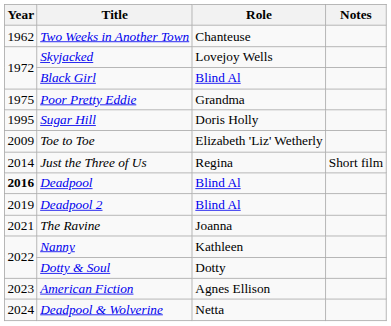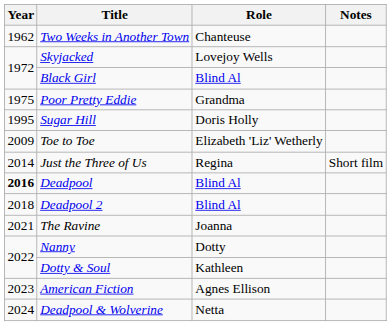Deadpool 2 | Year: 2019 -> 2018
Nanny | Role: Kathleen -> Dotty
Dotty & Soul | Role: Dotty -> Kathleen
